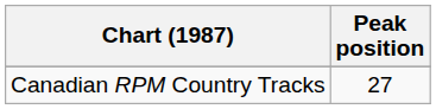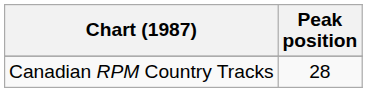Canadian RPM Country Tracks | Peak position: 27 -> 28
